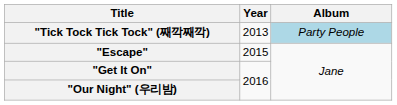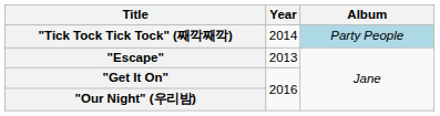"Tick Tock Tick Tock" (째깍째깍) | Year: 2013 -> 2014
"Escape" | Year: 2015 -> 2013
